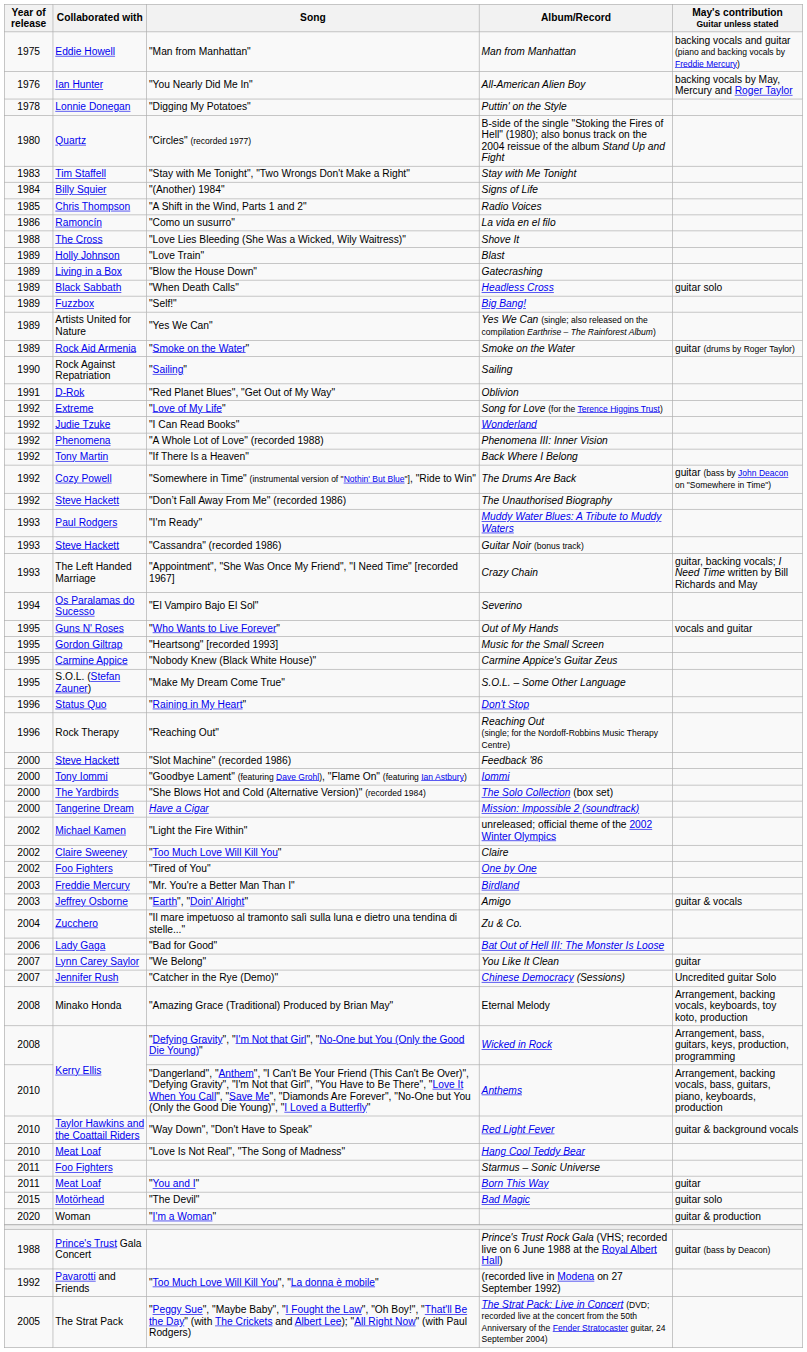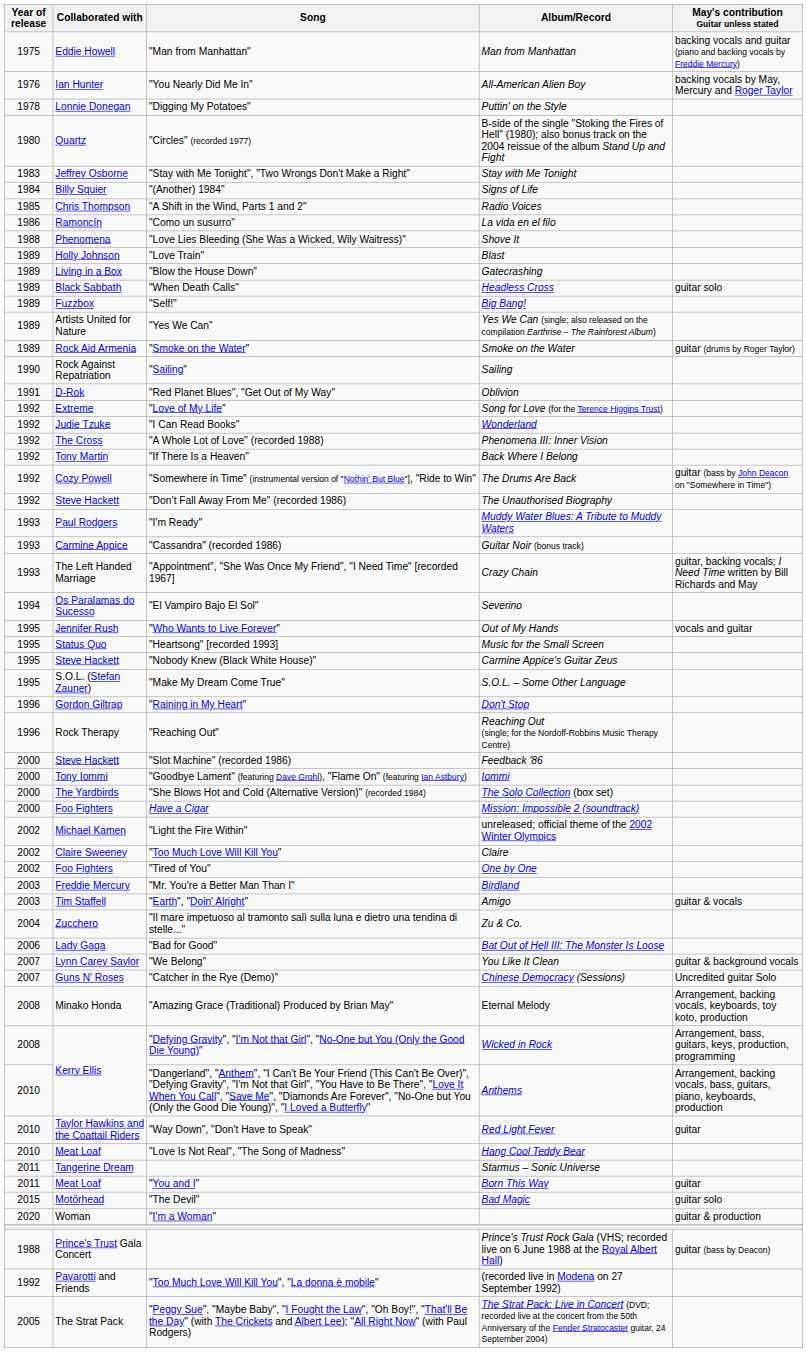Stay with Me Tonight | Collaborated with: Tim Staffell -> Jeffrey Osborne
Shove It | Collaborated with: The Cross -> Phenomena
Phenomena III: Inner Vision | Collaborated with: Phenomena -> The Cross
Guitar Noir (bonus track) | Collaborated with: Steve Hackett -> Carmine Appice
Out of My Hands | Collaborated with: Guns N' Roses -> Jennifer Rush
Music for the Small Screen | Collaborated with: Gordon Giltrap -> Status Quo
Carmine Appice's Guitar Zeus | Collaborated with: Carmine Appice -> Steve Hackett
Don't Stop | Collaborated with: Status Quo -> Gordon Giltrap
Mission: Impossible 2 (soundtrack) | Collaborated with: Tangerine Dream -> Foo Fighters
Amigo | Collaborated with: Jeffrey Osborne -> Tim Staffell
You Like It Clean | May's contribution Guitar unless stated: guitar -> guitar & background vocals
Chinese Democracy (Sessions) | Collaborated with: Jennifer Rush -> Guns N' Roses
Red Light Fever | May's contribution Guitar unless stated: guitar & background vocals -> guitar
Starmus – Sonic Universe | Collaborated with: Foo Fighters -> Tangerine Dream
